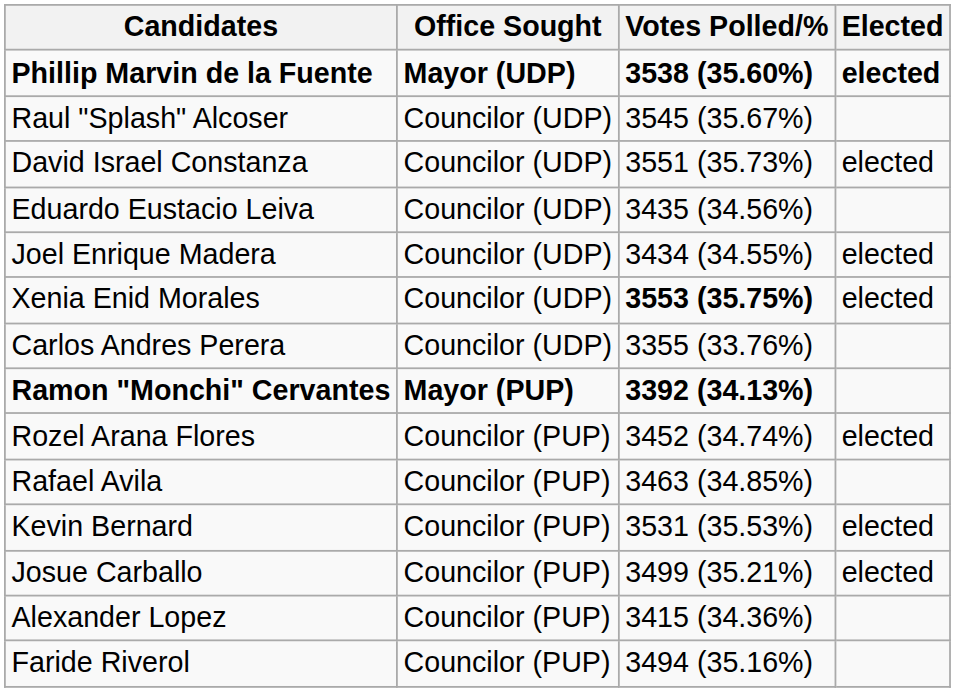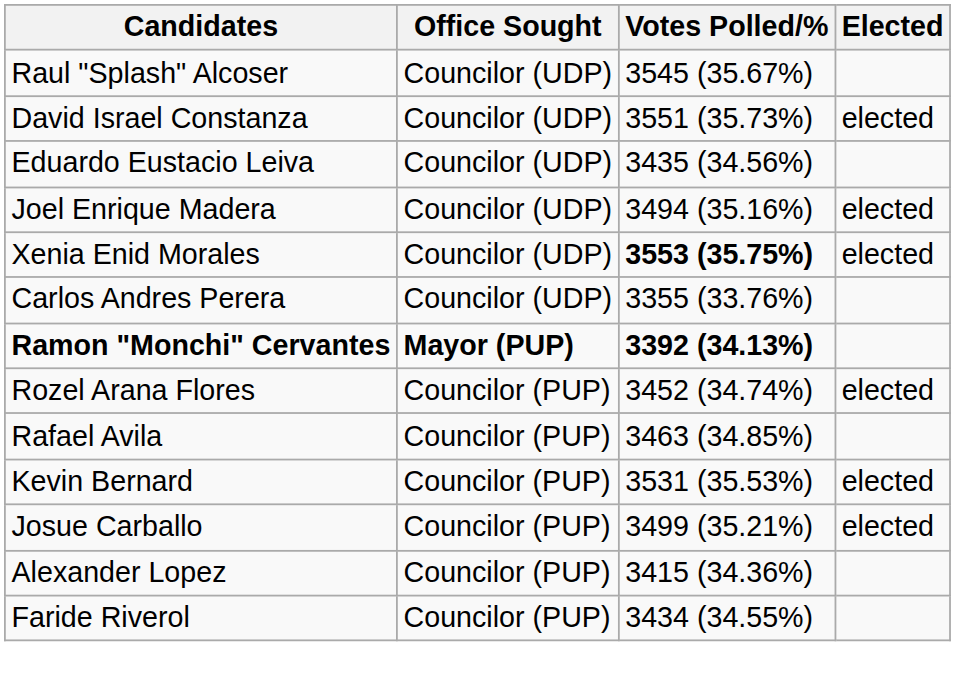- row: Phillip Marvin de la Fuente | Mayor (UDP) | 3538 (35.60%) | elected
Joel Enrique Madera | Votes Polled/%: 3434 (34.55%) -> 3494 (35.16%)
Faride Riverol | Votes Polled/%: 3494 (35.16%) -> 3434 (34.55%)
